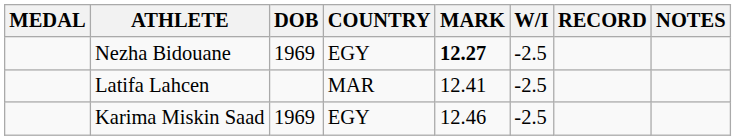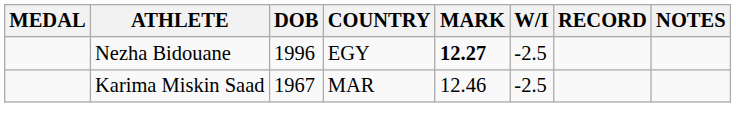Nezha Bidouane | DOB: 1969 -> 1996
- row: Latifa Lahcen | MAR | 12.41 | -2.5
Karima Miskin Saad | DOB: 1969 -> 1967
Karima Miskin Saad | COUNTRY: EGY -> MAR
